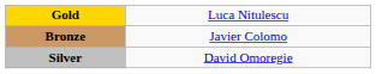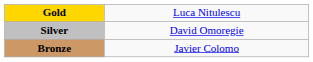rows swapped: Silver <-> Bronze
